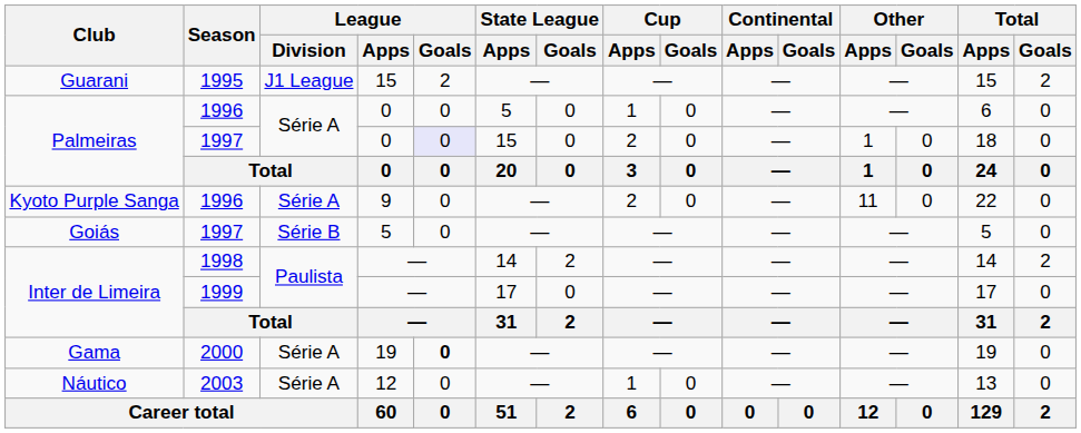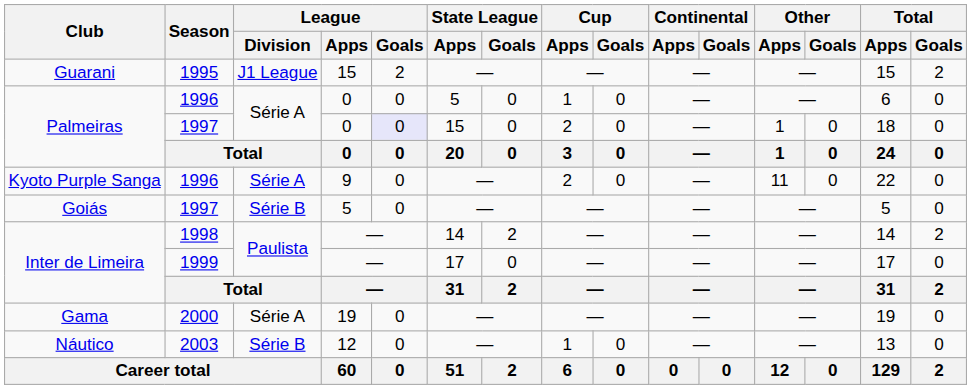Gama | League / Goals: bold -> normal
Náutico | League / Division: Série A -> Série B
